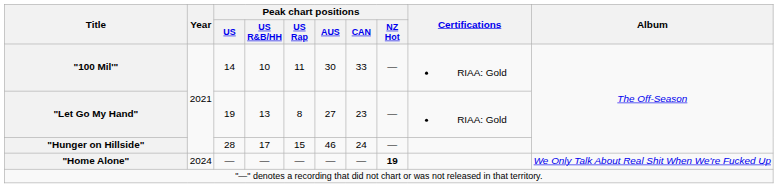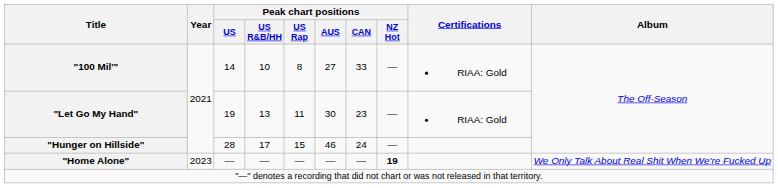"100 Mil'" | Peak chart positions / US Rap: 11 -> 8
"100 Mil'" | Peak chart positions / AUS: 30 -> 27
"Let Go My Hand" | Peak chart positions / US Rap: 8 -> 11
"Let Go My Hand" | Peak chart positions / AUS: 27 -> 30
"Home Alone" | Year: 2024 -> 2023
